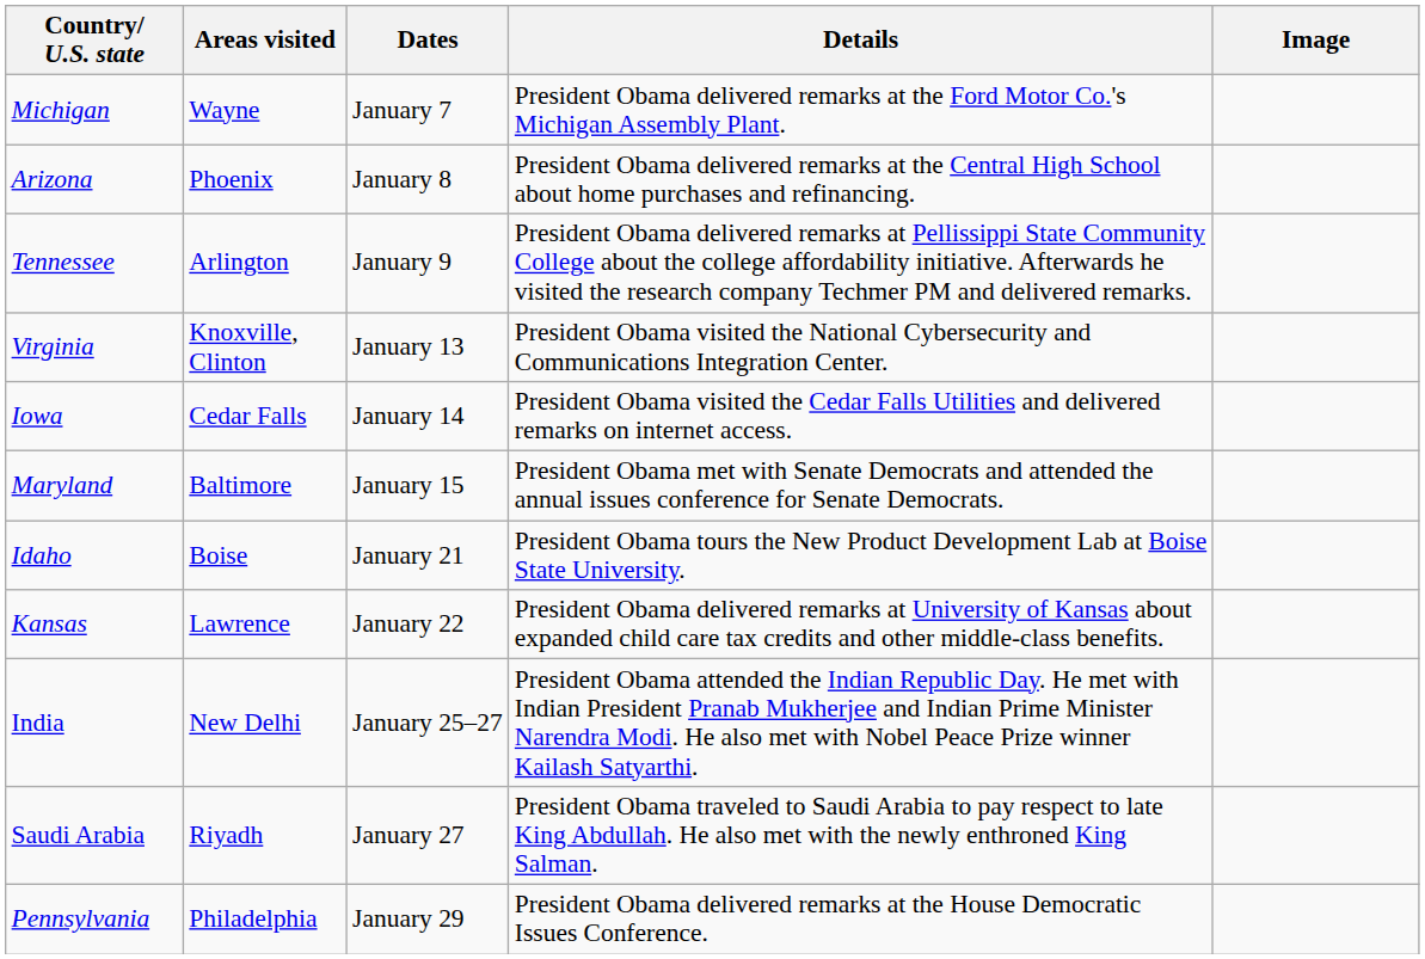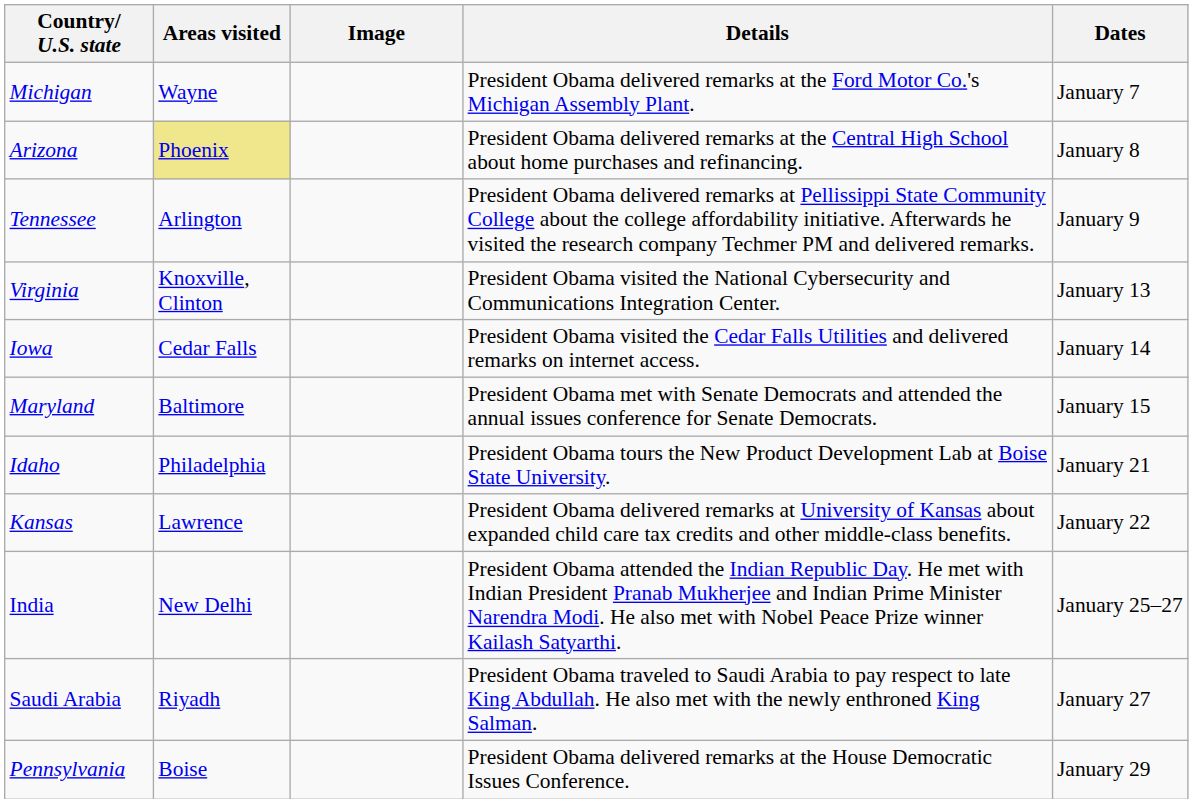columns swapped: Dates <-> Image
Arizona | Areas visited: no background -> khaki background
Idaho | Areas visited: Boise -> Philadelphia
Pennsylvania | Areas visited: Philadelphia -> Boise
